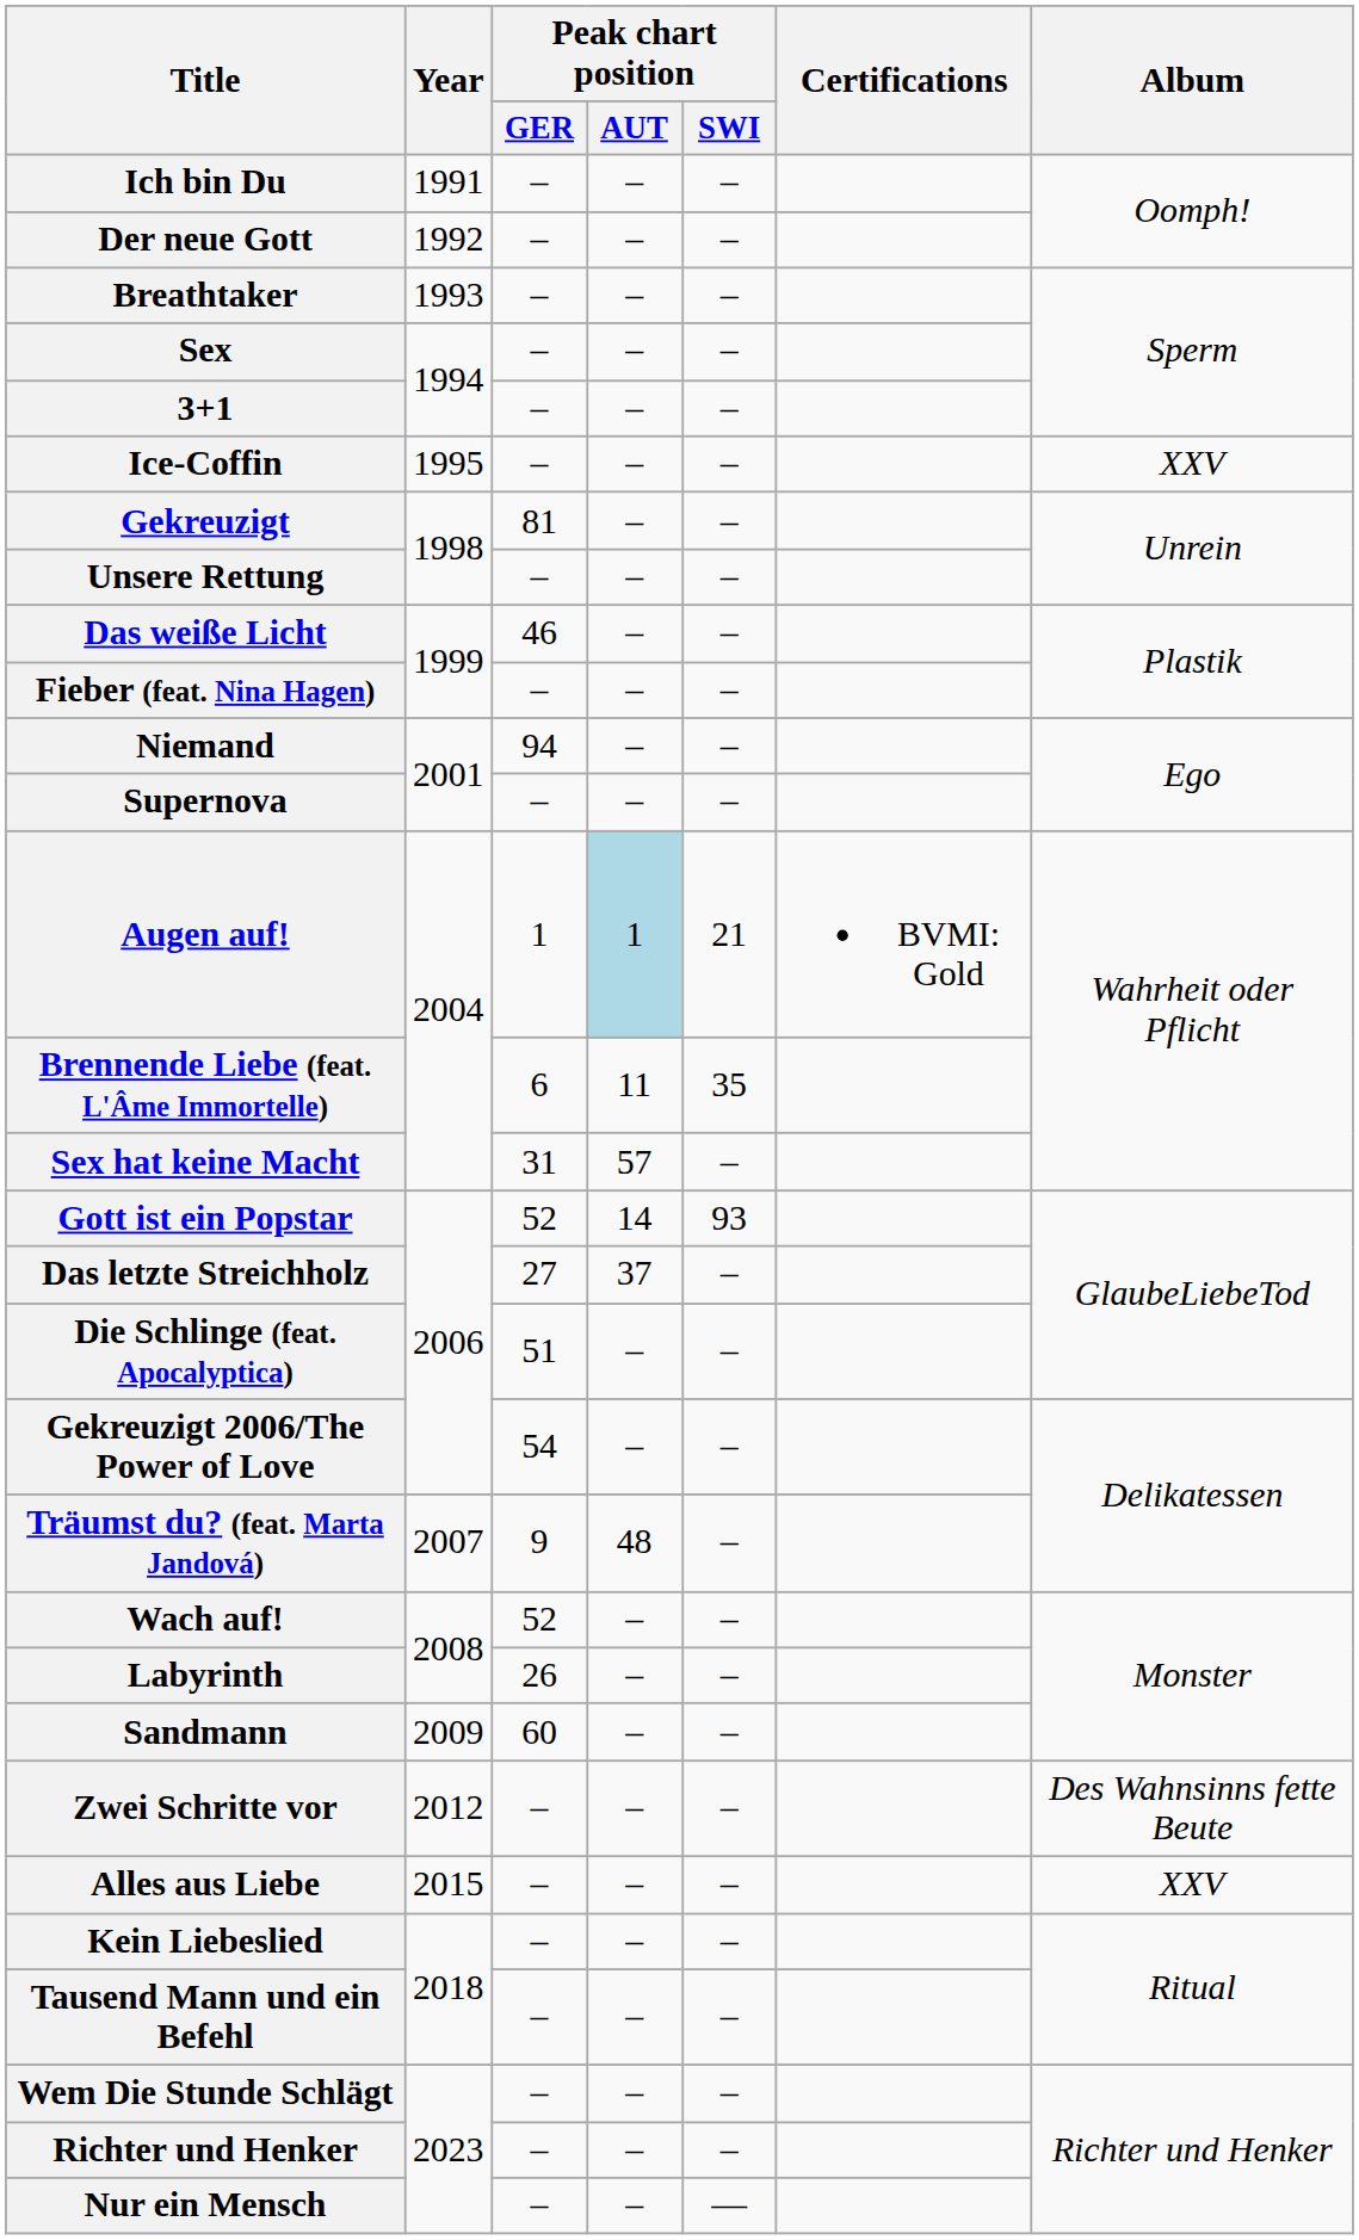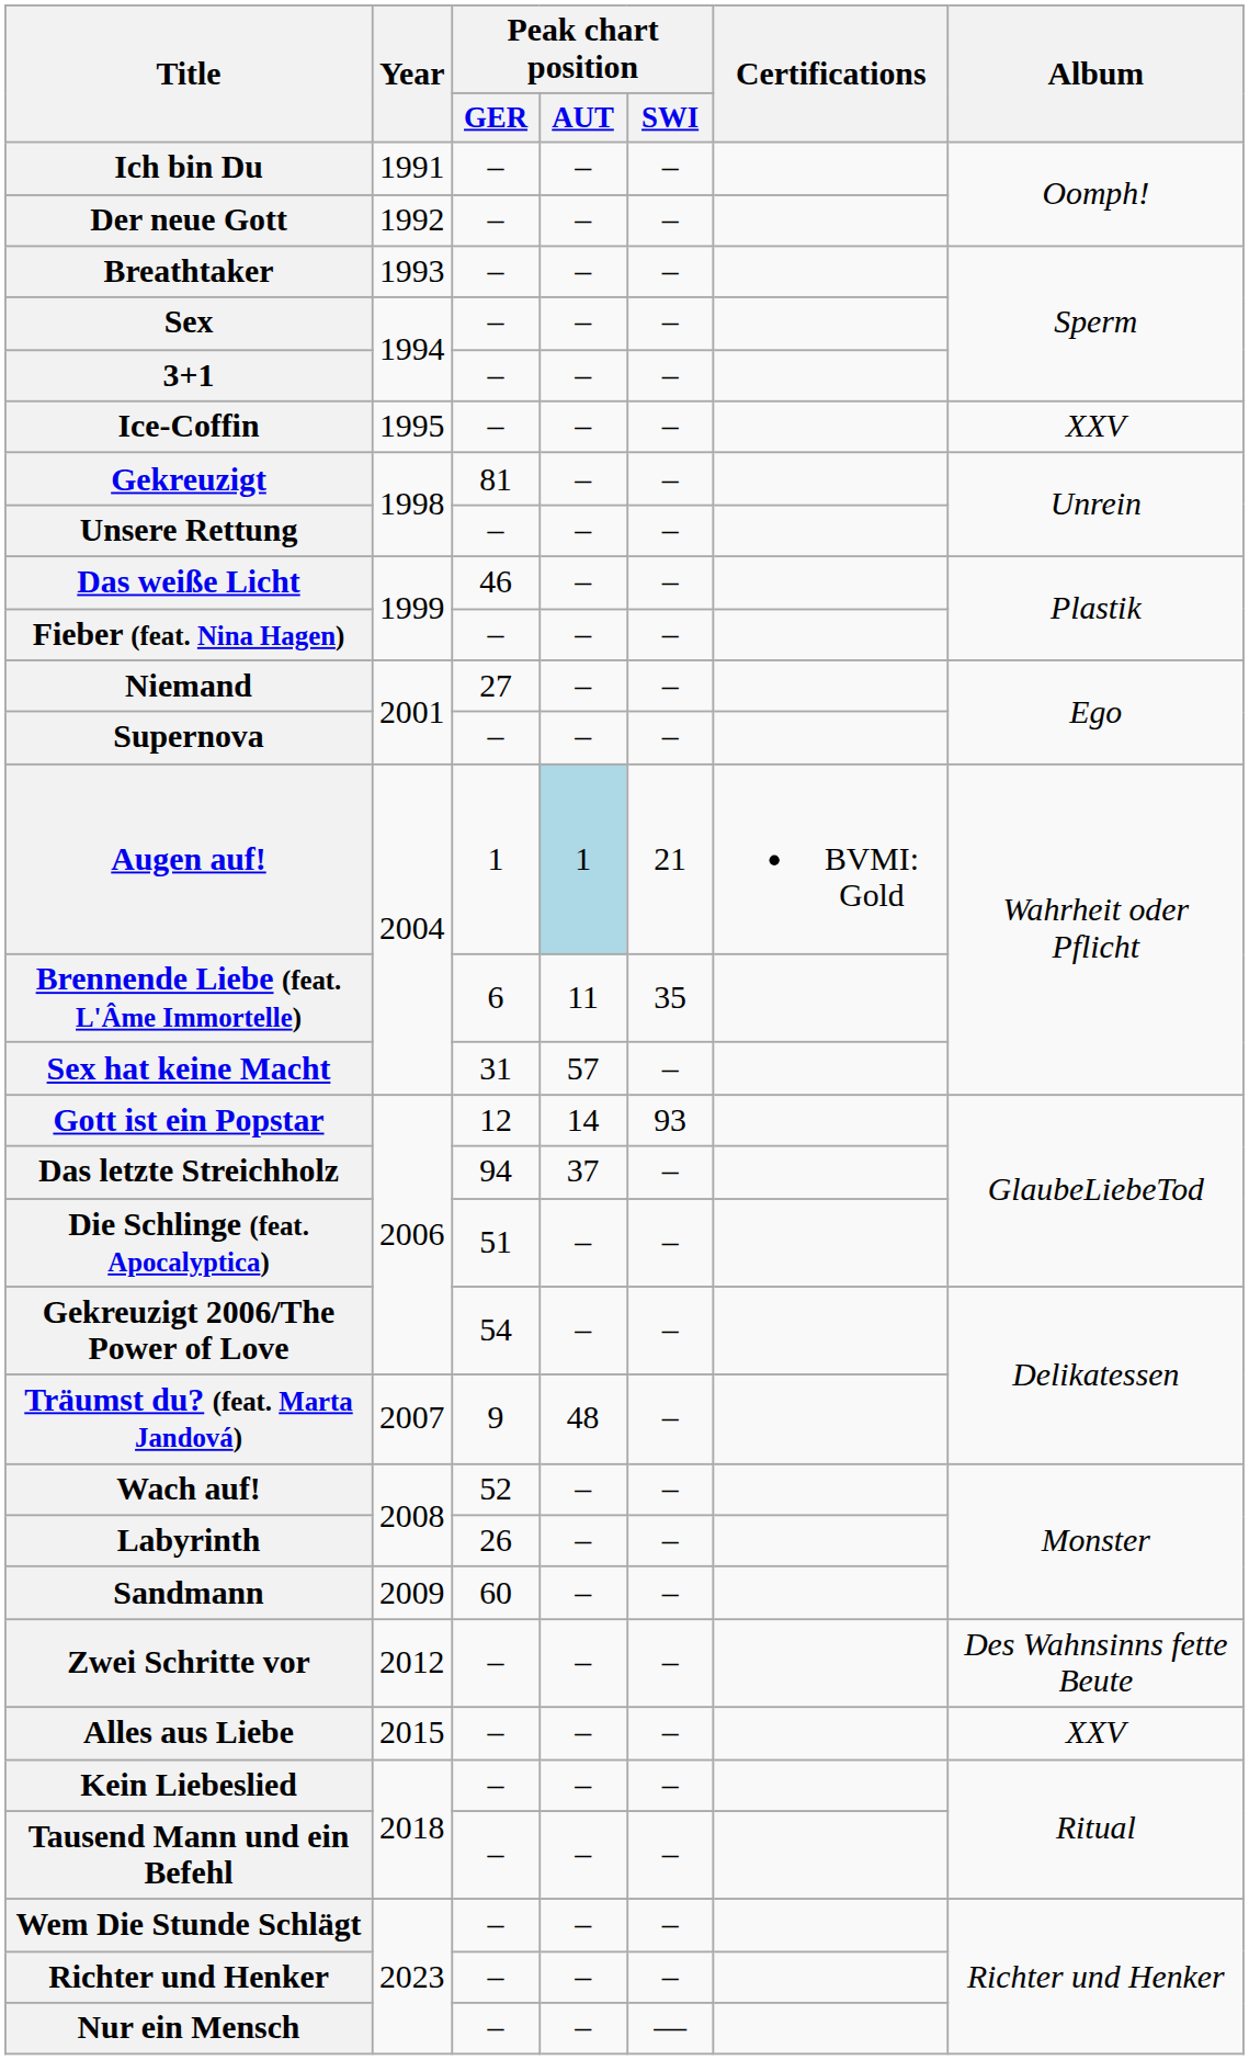Niemand | Peak chart position / GER: 94 -> 27
Gott ist ein Popstar | Peak chart position / GER: 52 -> 12
Das letzte Streichholz | Peak chart position / GER: 27 -> 94
